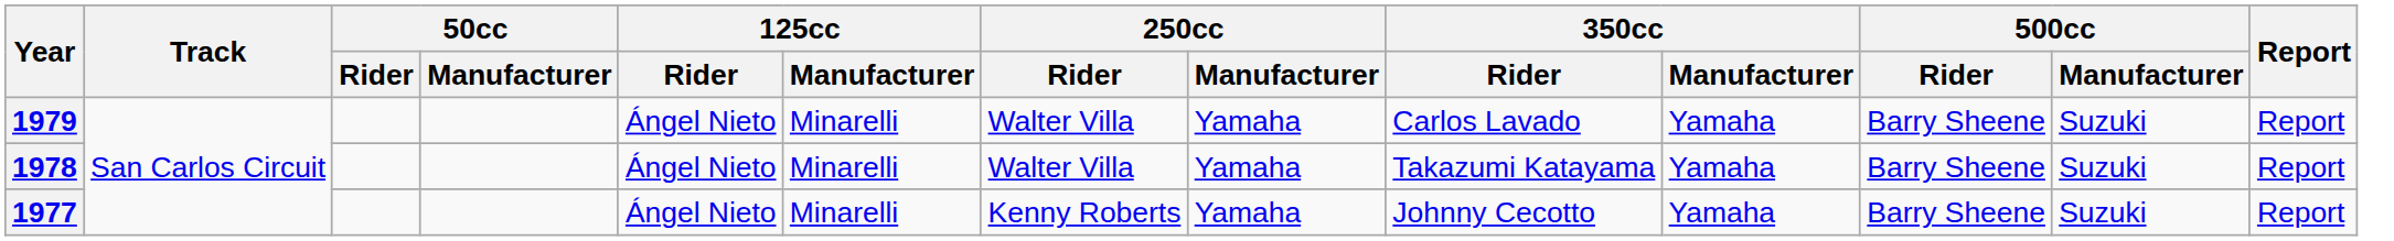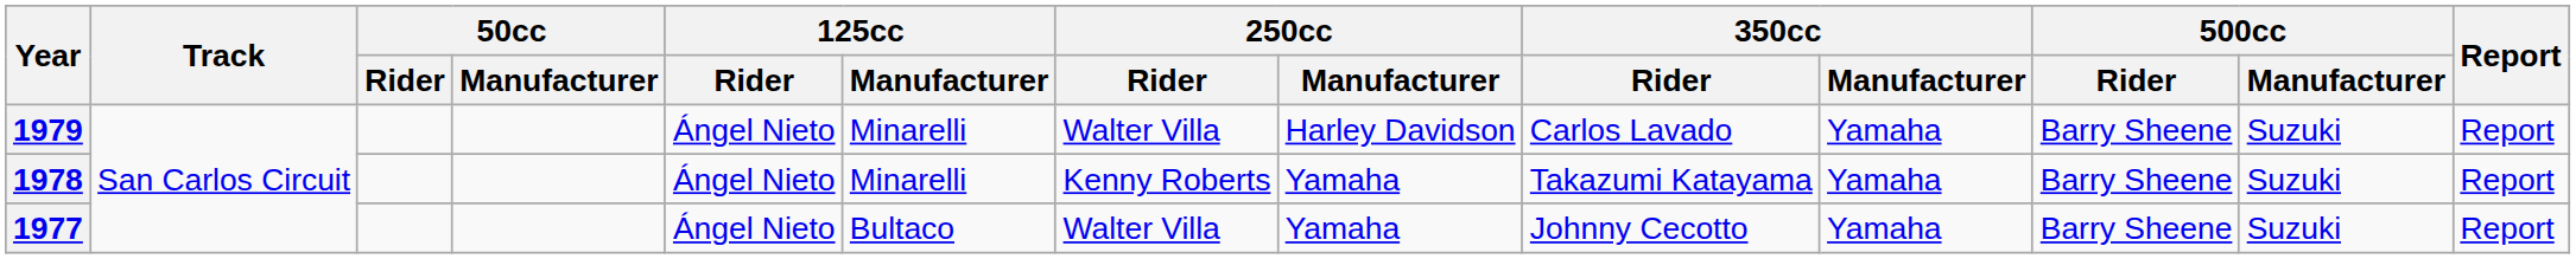1979 | 250cc / Manufacturer: Yamaha -> Harley Davidson
1978 | 250cc / Rider: Walter Villa -> Kenny Roberts
1977 | 125cc / Manufacturer: Minarelli -> Bultaco
1977 | 250cc / Rider: Kenny Roberts -> Walter Villa
